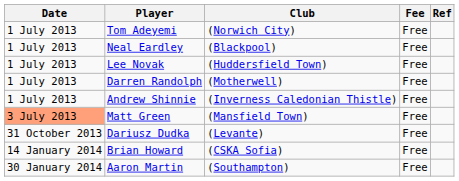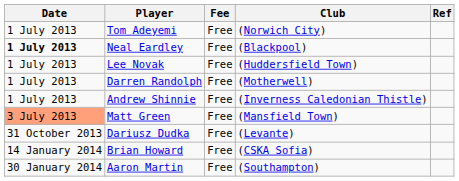columns swapped: Club <-> Fee
Neal Eardley | Date: normal -> bold
